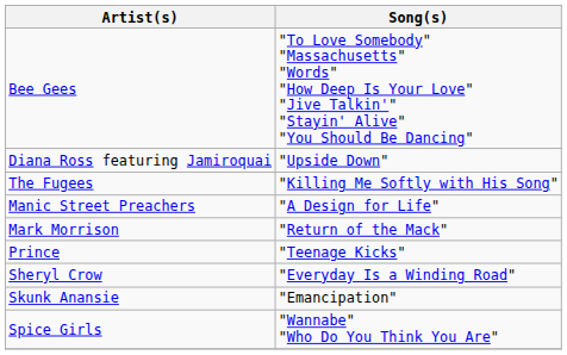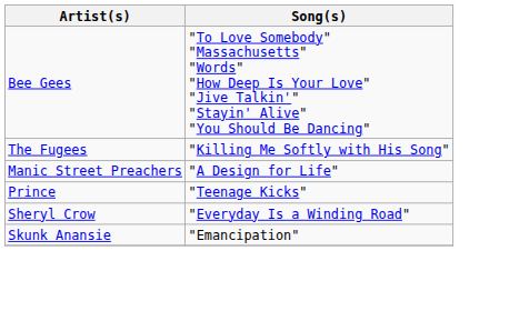- row: Diana Ross featuring Jamiroquai | "Upside Down"
- row: Mark Morrison | "Return of the Mack"
- row: Spice Girls | "Wannabe" "Who Do You Think You Are"
